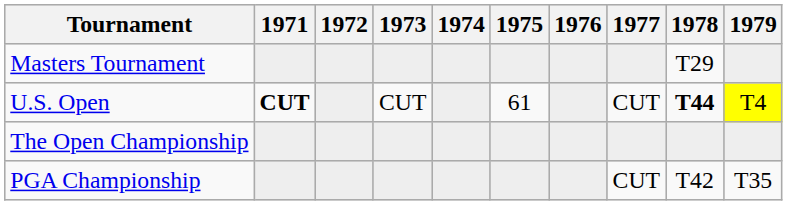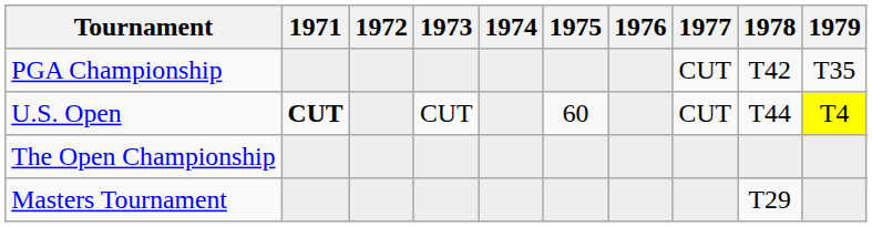rows swapped: Masters Tournament <-> PGA Championship
U.S. Open | 1975: 61 -> 60
U.S. Open | 1978: bold -> normal
